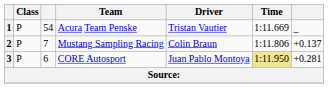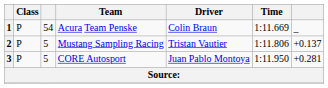1 | Driver: Tristan Vautier -> Colin Braun
2 | column 3: 7 -> 5
2 | Driver: Colin Braun -> Tristan Vautier
3 | column 3: 6 -> 5
3 | Time: khaki background -> no background
